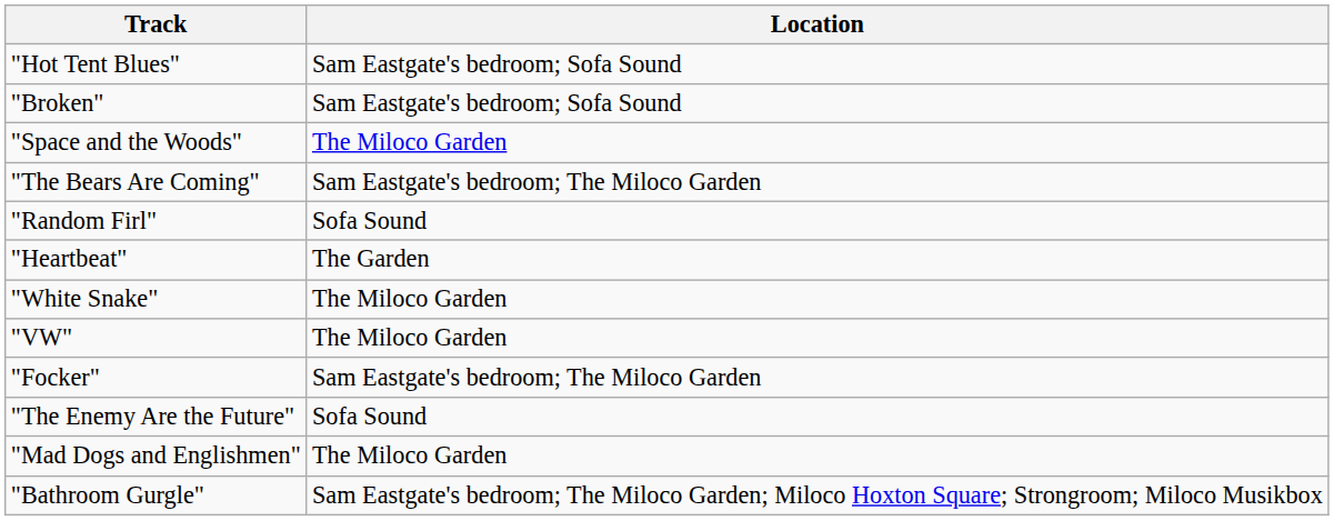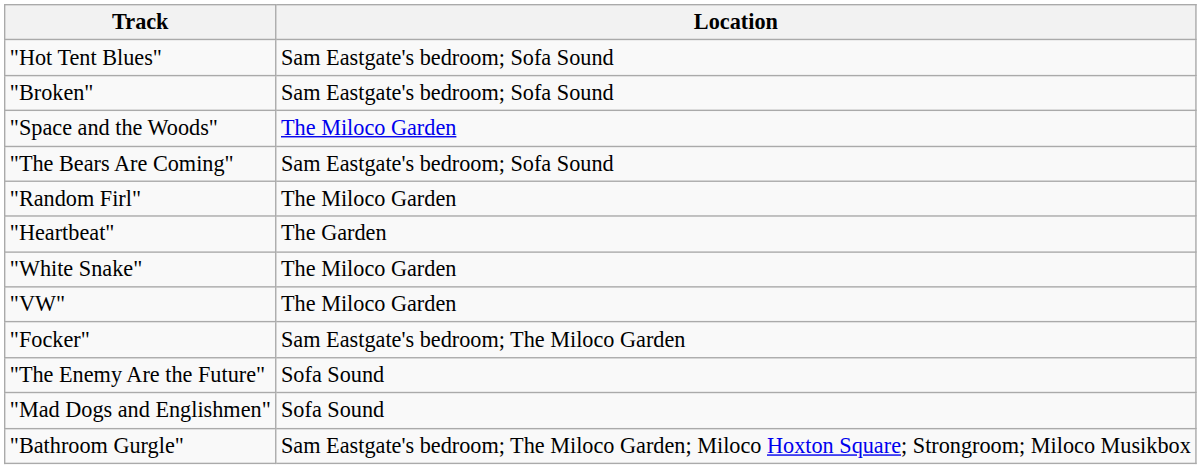"The Bears Are Coming" | Location: Sam Eastgate's bedroom; The Miloco Garden -> Sam Eastgate's bedroom; Sofa Sound
"Random Firl" | Location: Sofa Sound -> The Miloco Garden
"Mad Dogs and Englishmen" | Location: The Miloco Garden -> Sofa Sound
